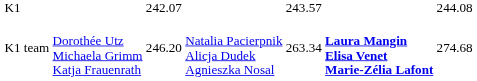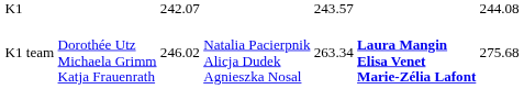K1 team | column 3: 246.20 -> 246.02
K1 team | column 7: 274.68 -> 275.68
